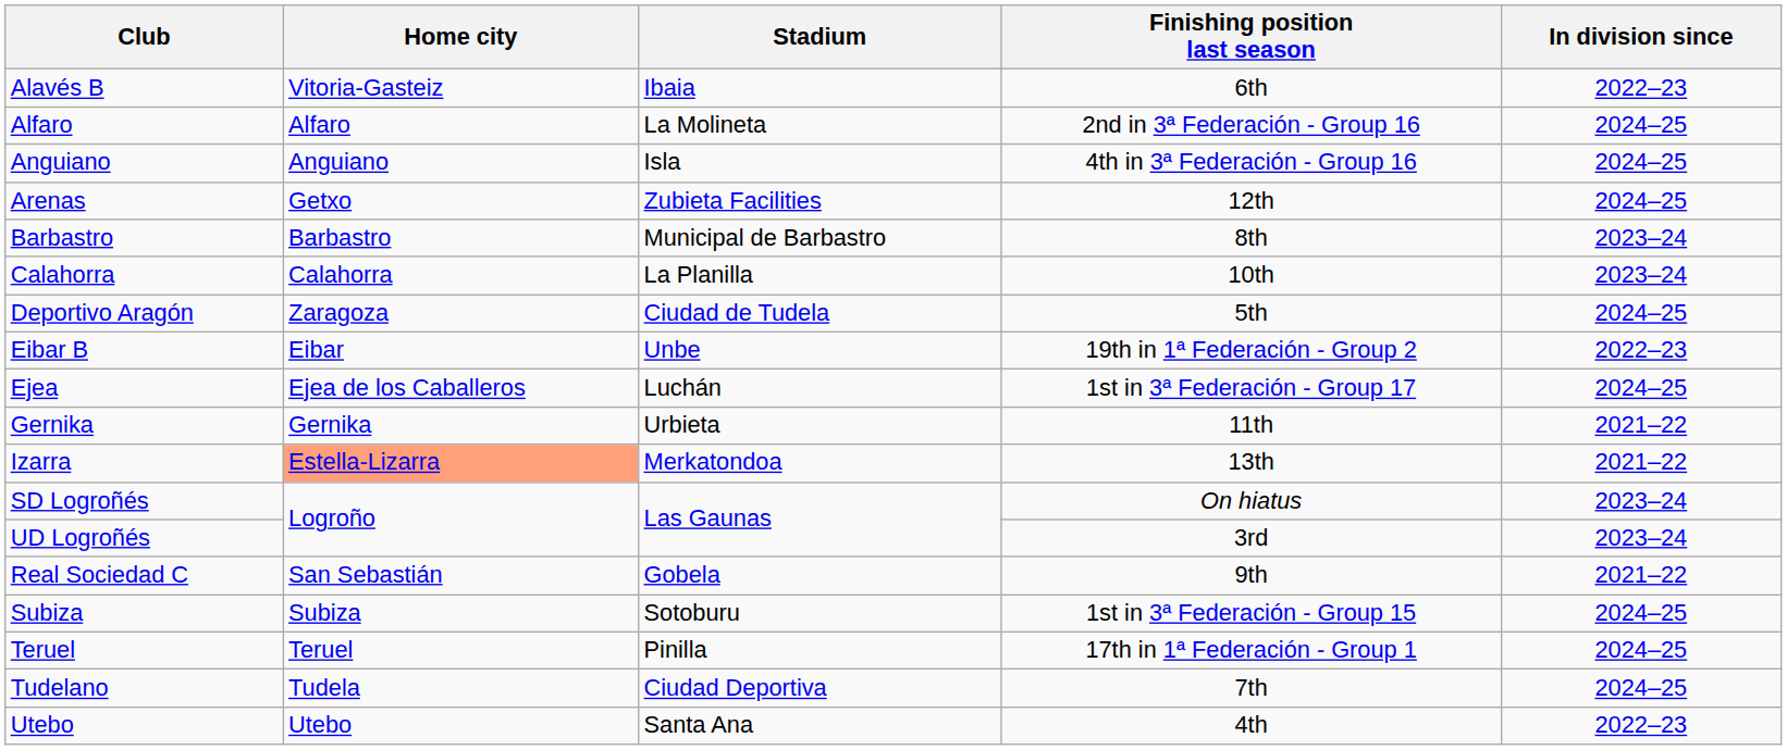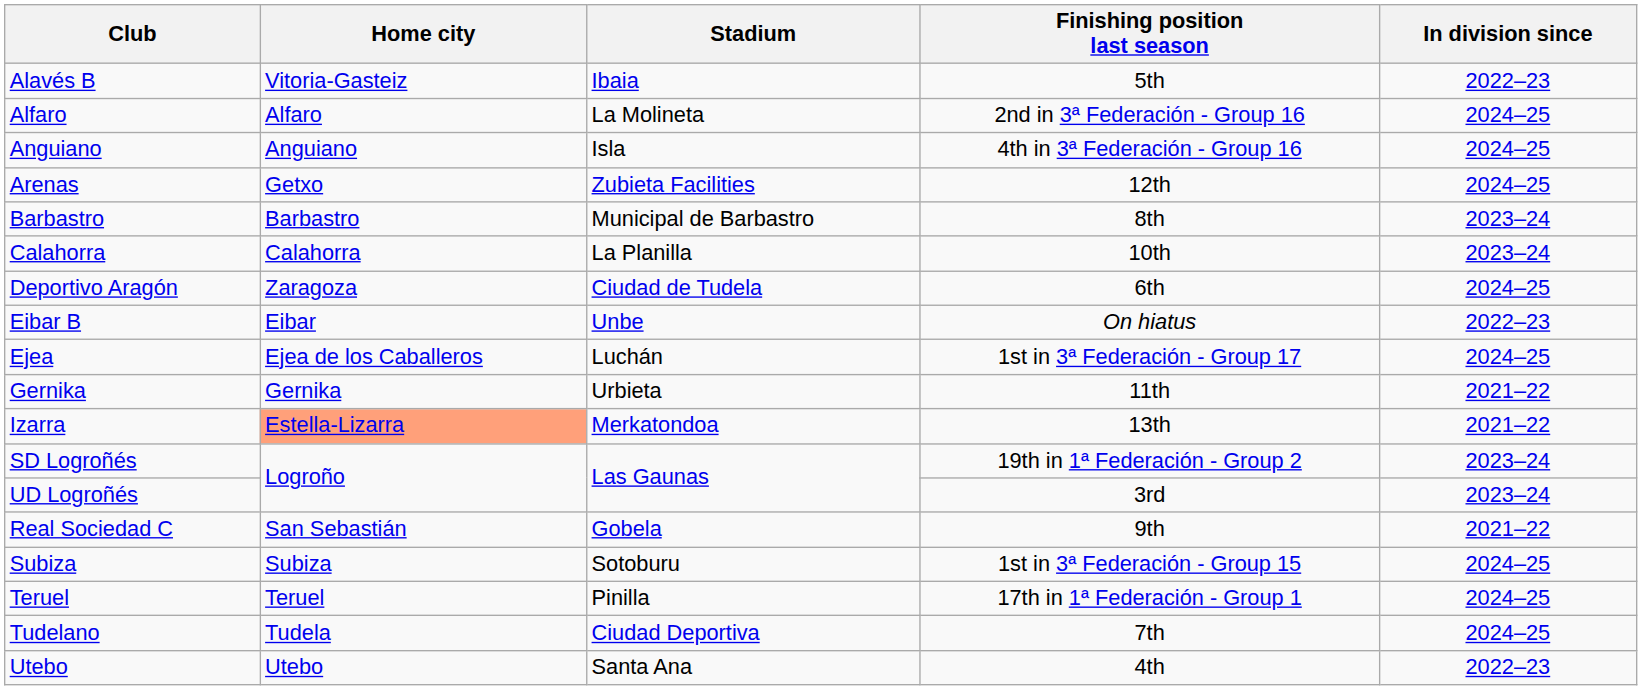Alavés B | Finishing position last season: 6th -> 5th
Deportivo Aragón | Finishing position last season: 5th -> 6th
Eibar B | Finishing position last season: 19th in 1ª Federación - Group 2 -> On hiatus
SD Logroñés | Finishing position last season: On hiatus -> 19th in 1ª Federación - Group 2
